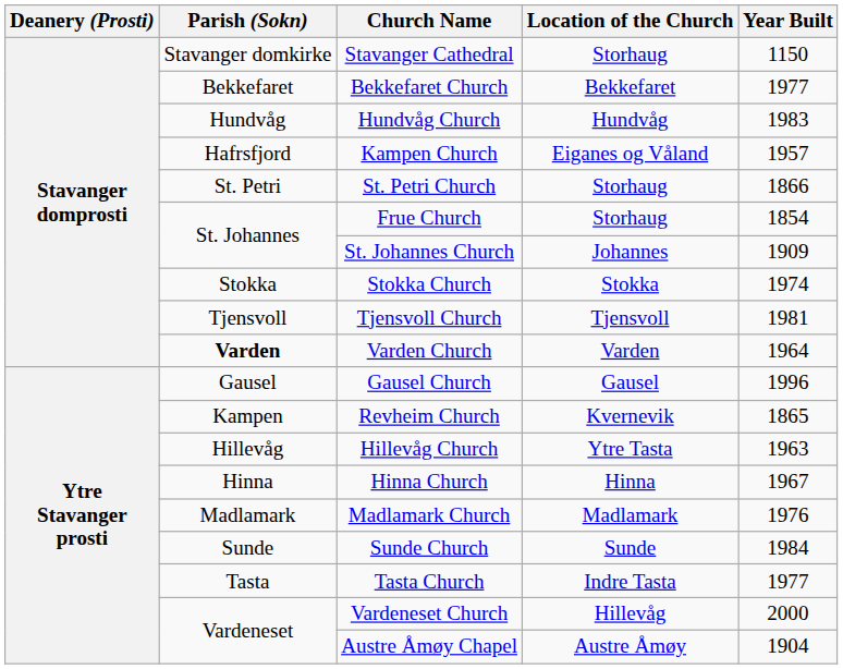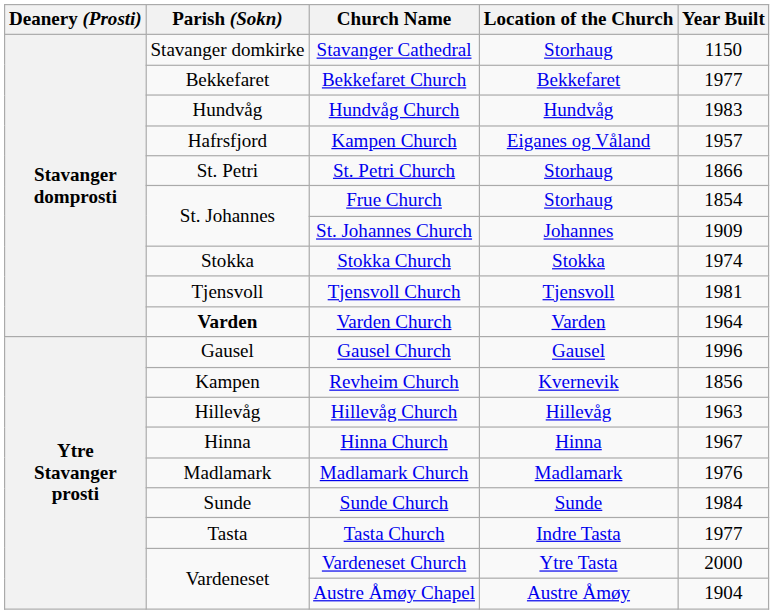Revheim Church | Year Built: 1865 -> 1856
Hillevåg Church | Location of the Church: Ytre Tasta -> Hillevåg
Vardeneset Church | Location of the Church: Hillevåg -> Ytre Tasta
